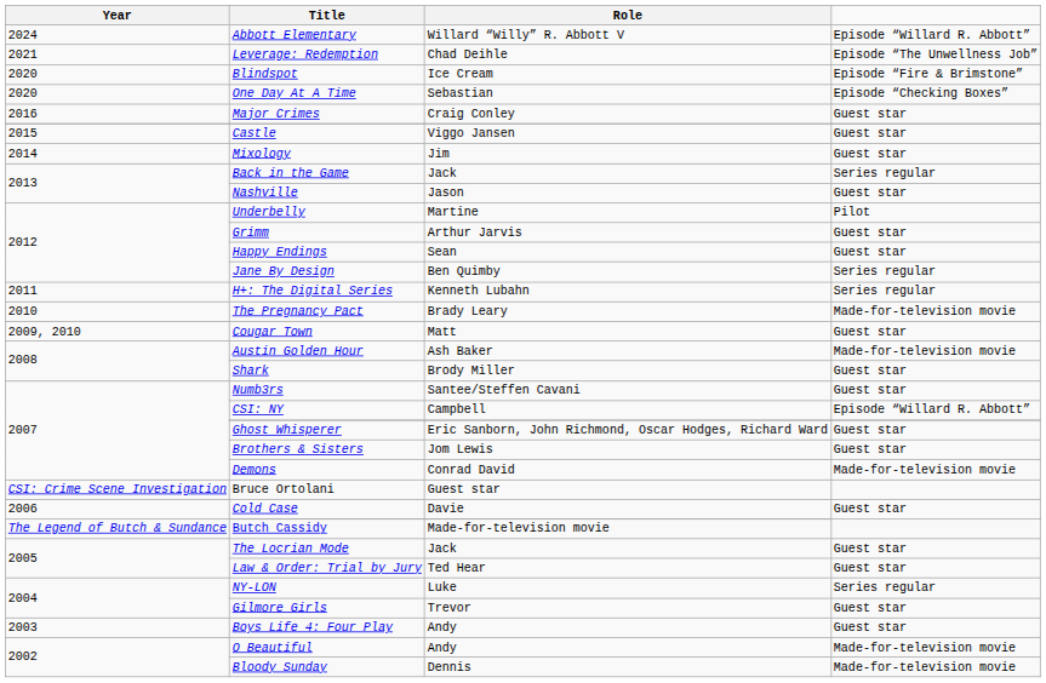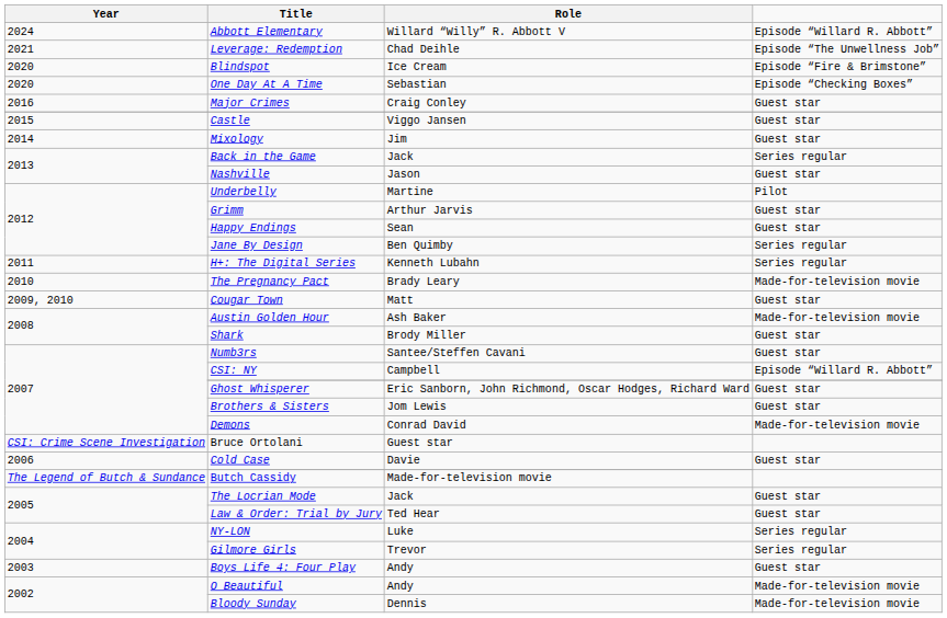Gilmore Girls | column 4: Guest star -> Series regular
